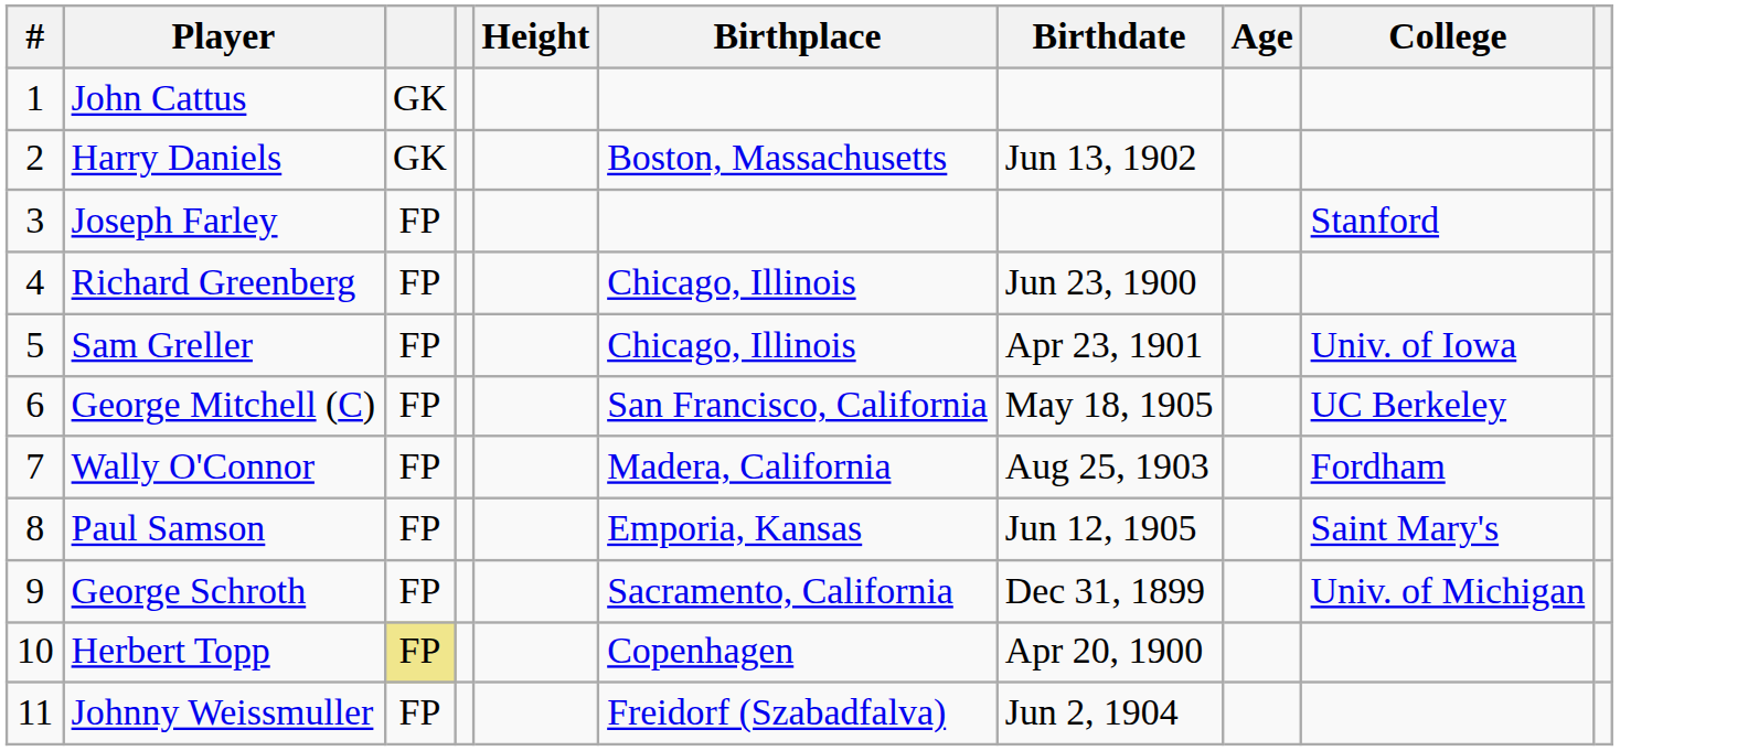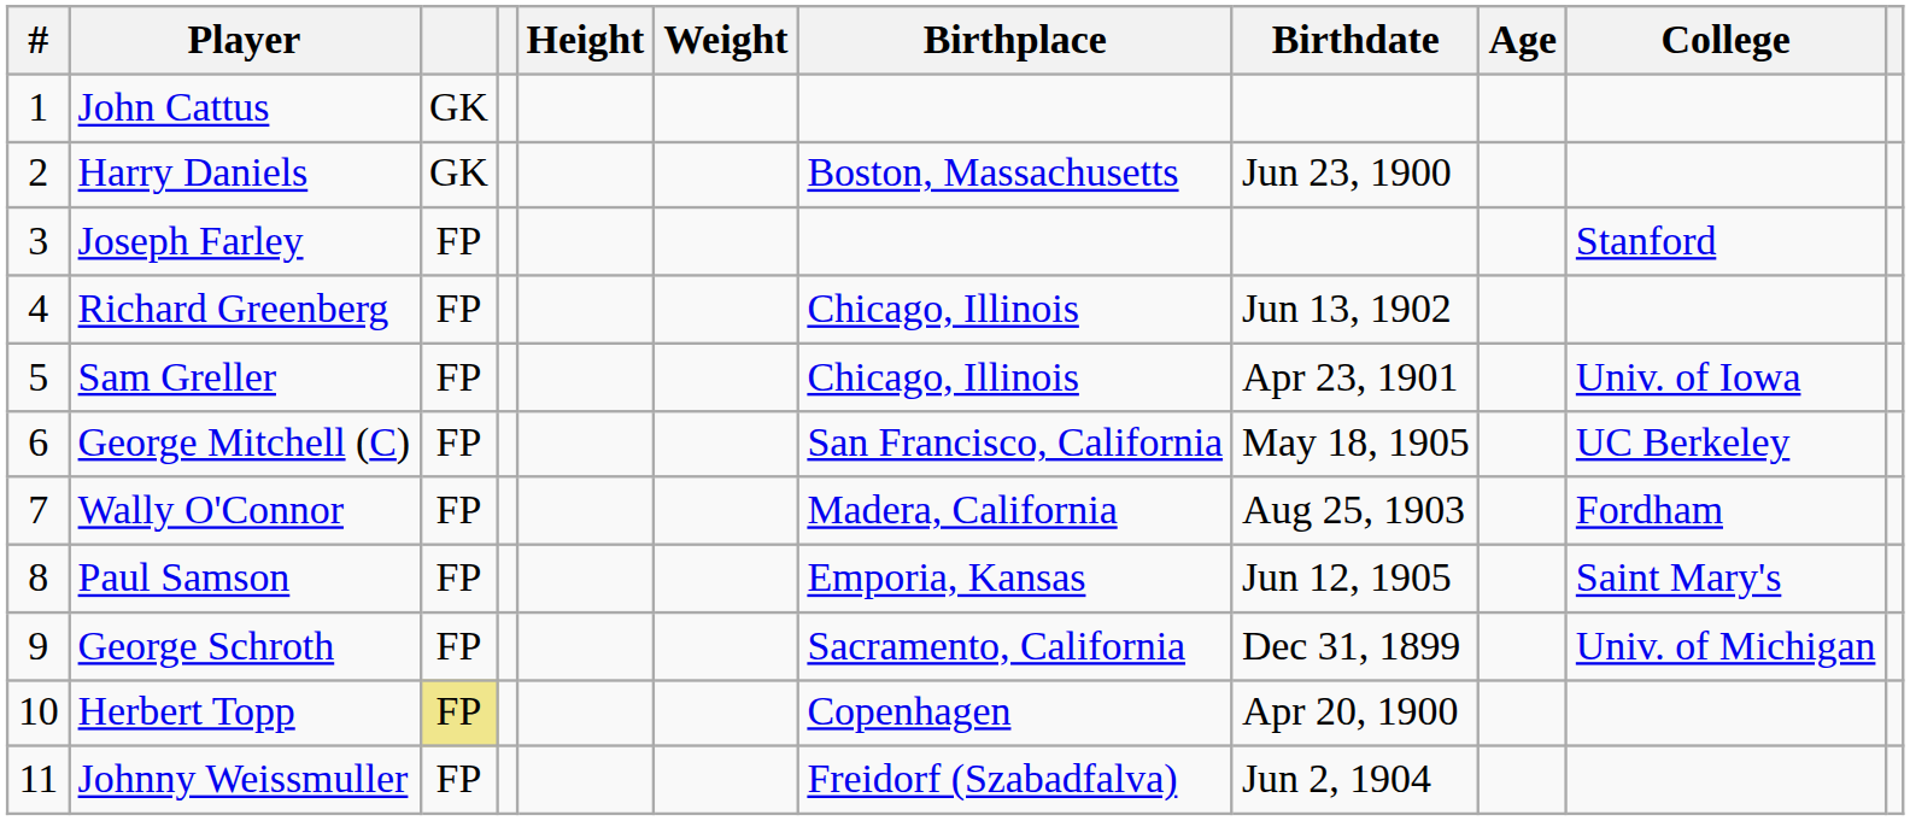+ column: Weight
Harry Daniels | Birthdate: Jun 13, 1902 -> Jun 23, 1900
Richard Greenberg | Birthdate: Jun 23, 1900 -> Jun 13, 1902
